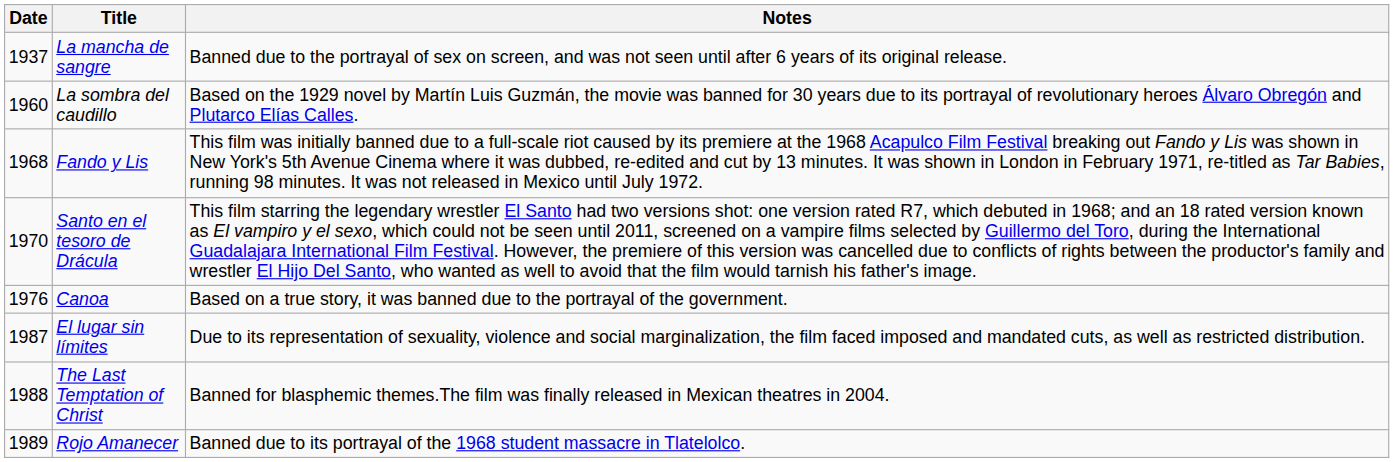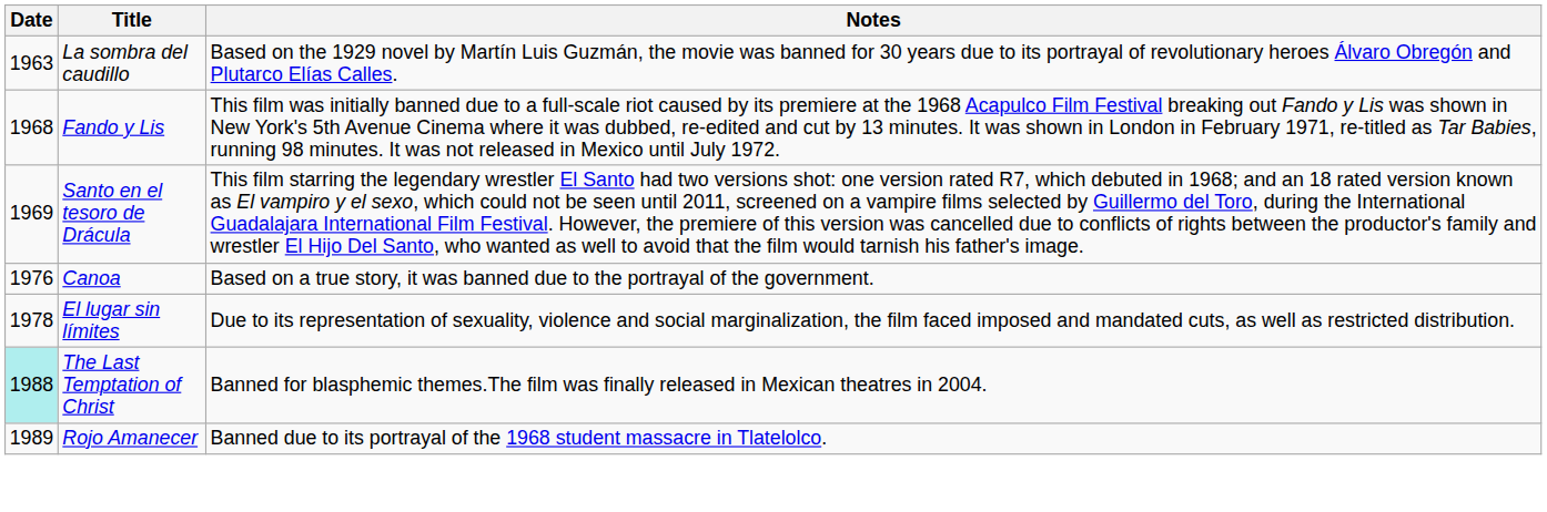- row: 1937 | La mancha de sangre | Banned due to the portrayal of sex on screen, and was not seen until after 6 years of its original release.
La sombra del caudillo | Date: 1960 -> 1963
Santo en el tesoro de Drácula | Date: 1970 -> 1969
El lugar sin límites | Date: 1987 -> 1978
The Last Temptation of Christ | Date: no background -> paleturquoise background
